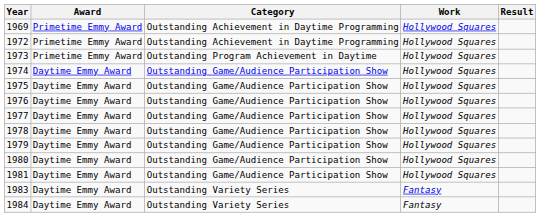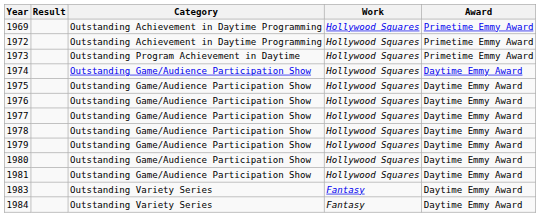columns swapped: Award <-> Result
